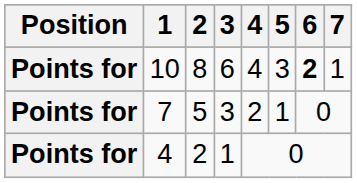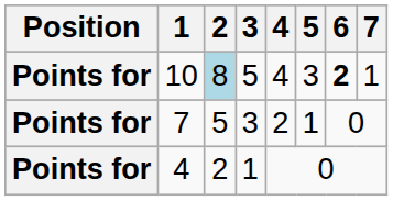10 | 2: no background -> lightblue background
10 | 3: 6 -> 5
